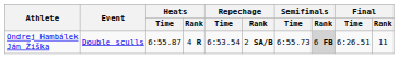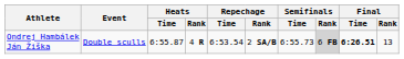Ondrej Hambálek Ján Žiška | Final / Time: normal -> bold
Ondrej Hambálek Ján Žiška | Final / Rank: 11 -> 13
